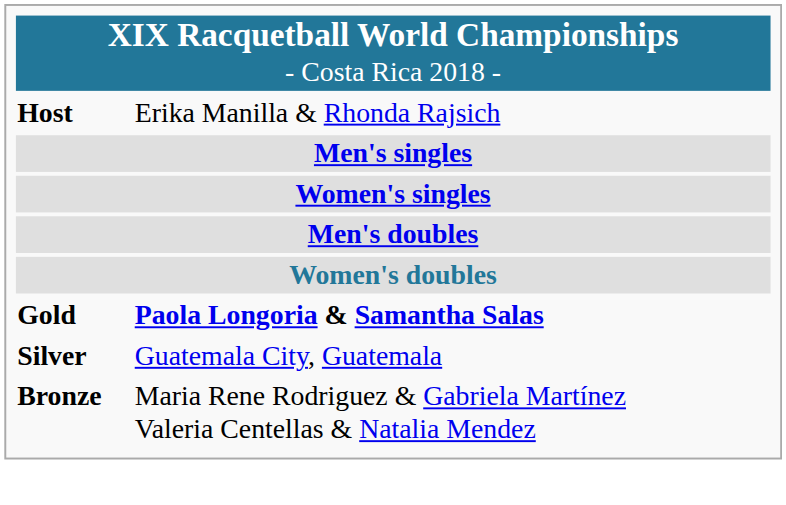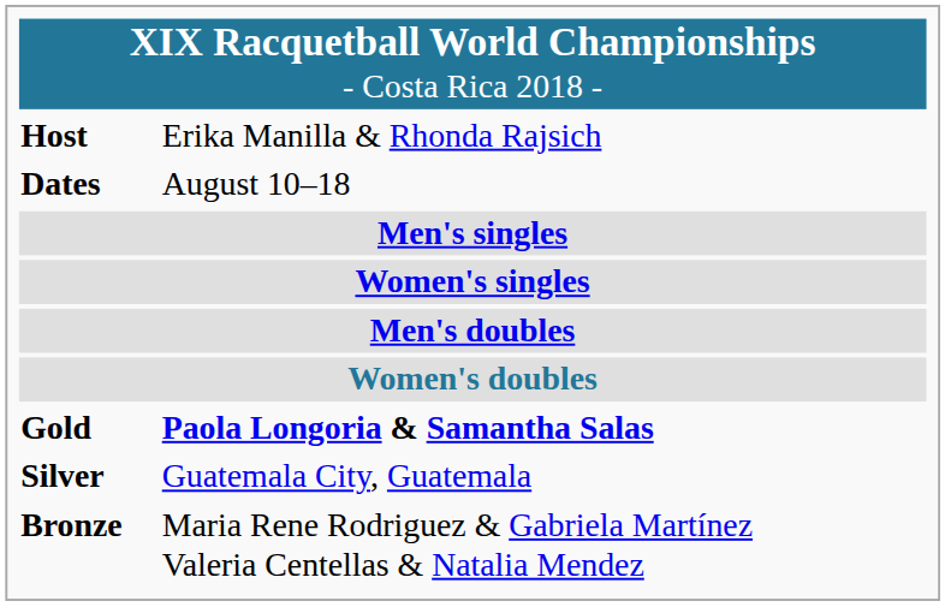+ row: Dates | August 10–18
